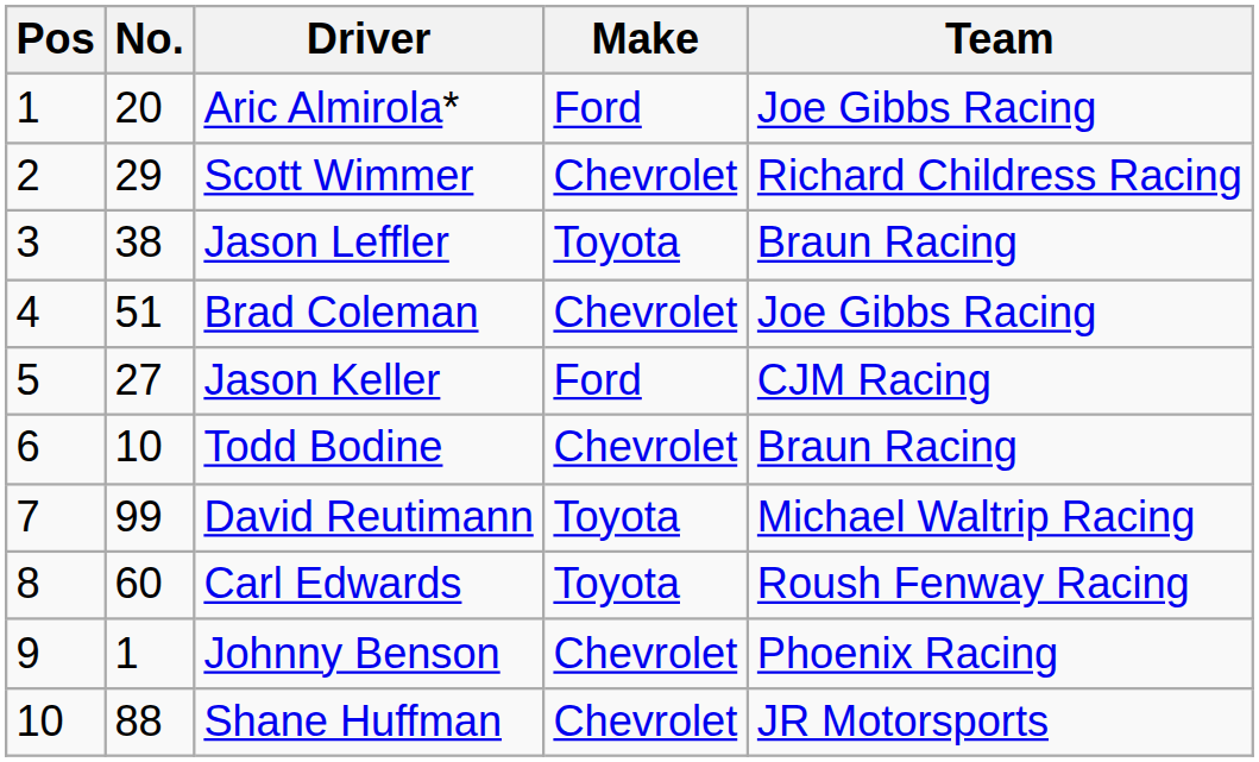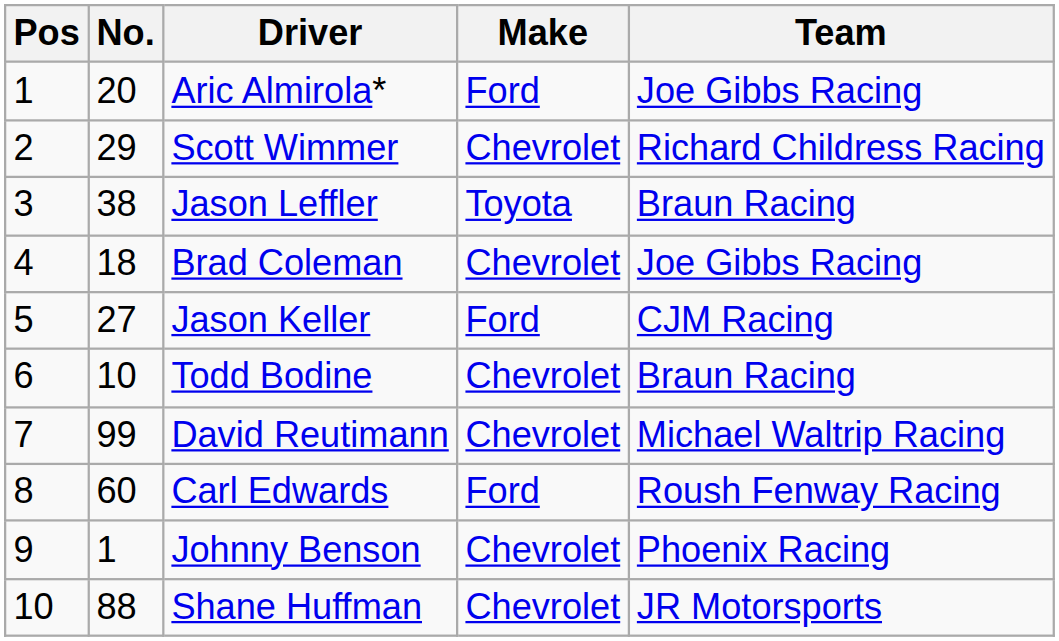Brad Coleman | No.: 51 -> 18
David Reutimann | Make: Toyota -> Chevrolet
Carl Edwards | Make: Toyota -> Ford
